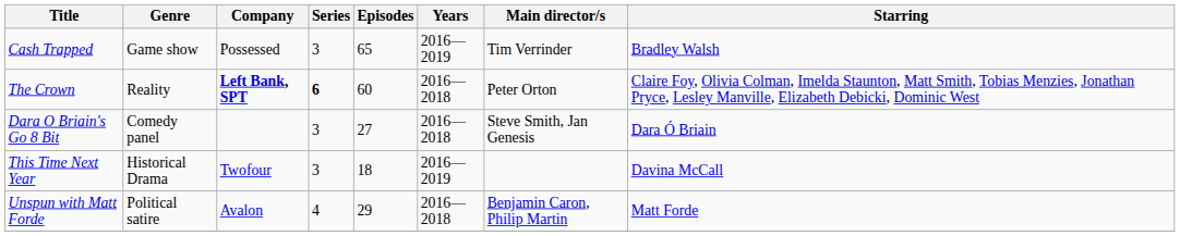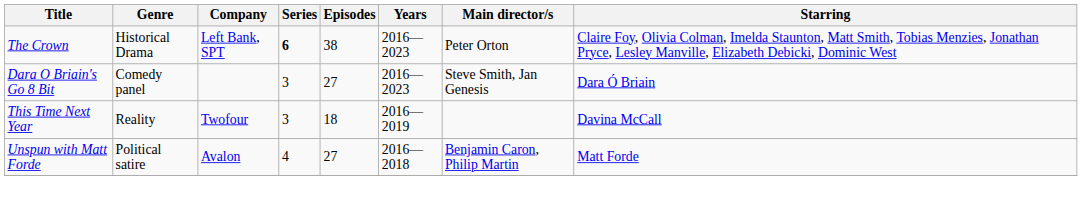- row: Cash Trapped | Game show | Possessed | 3 | 65 | 2016—2019 | Tim Verrinder | Bradley Walsh
The Crown | Genre: Reality -> Historical Drama
The Crown | Company: bold -> normal
The Crown | Episodes: 60 -> 38
The Crown | Years: 2016—2018 -> 2016— 2023
Dara O Briain's Go 8 Bit | Years: 2016—2018 -> 2016— 2023
This Time Next Year | Genre: Historical Drama -> Reality
Unspun with Matt Forde | Episodes: 29 -> 27
